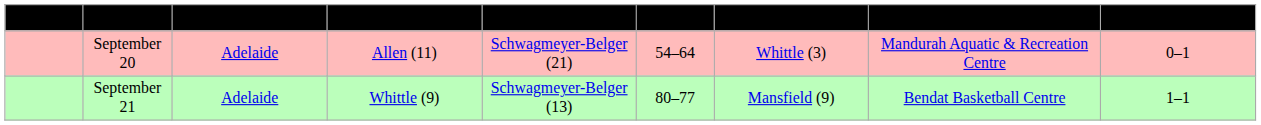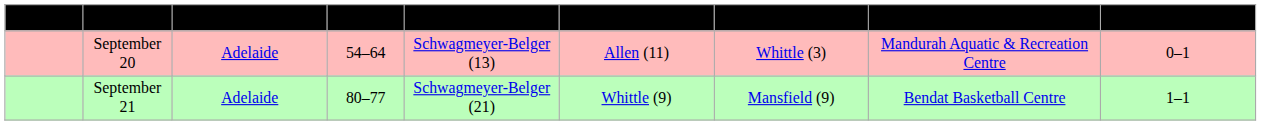columns swapped: Score <-> High rebounds
September 20 | High points: Schwagmeyer-Belger (21) -> Schwagmeyer-Belger (13)
September 21 | High points: Schwagmeyer-Belger (13) -> Schwagmeyer-Belger (21)
